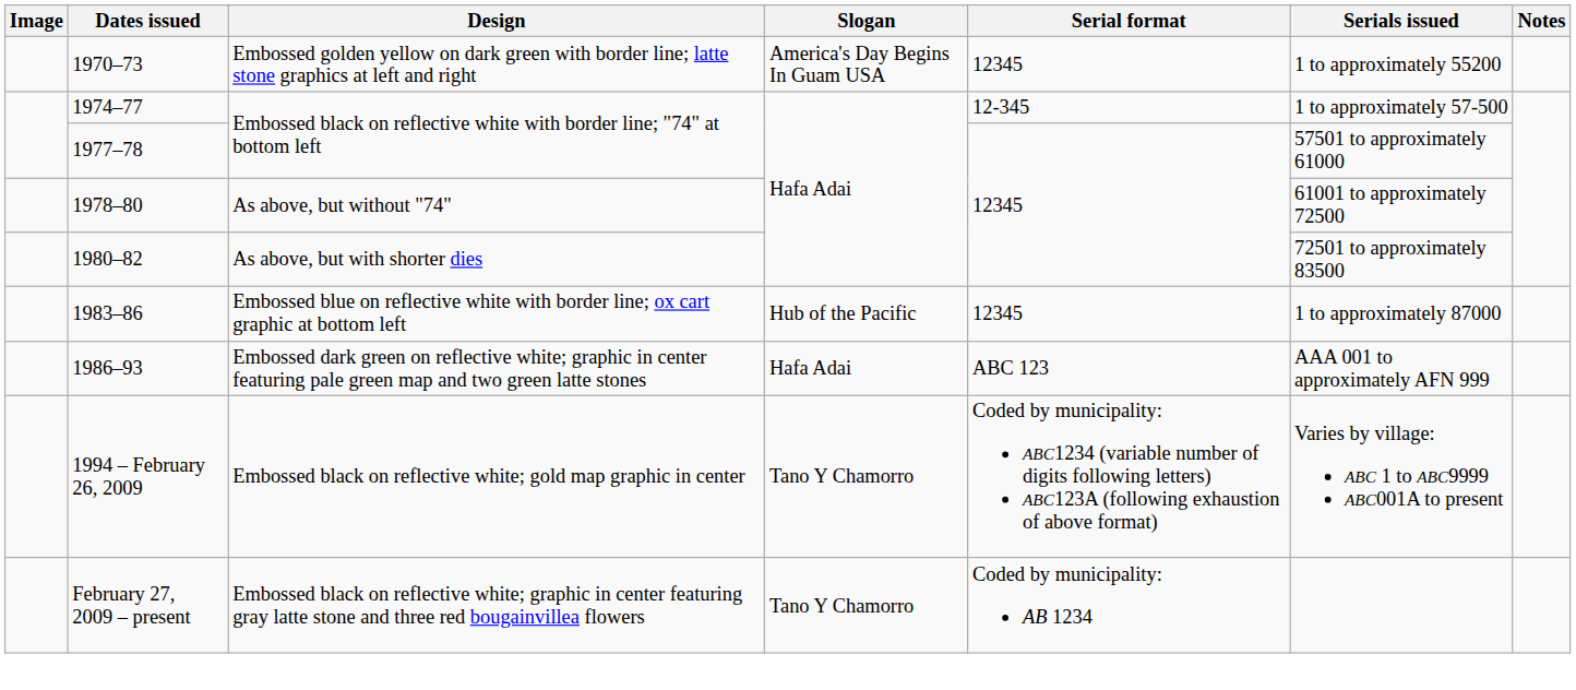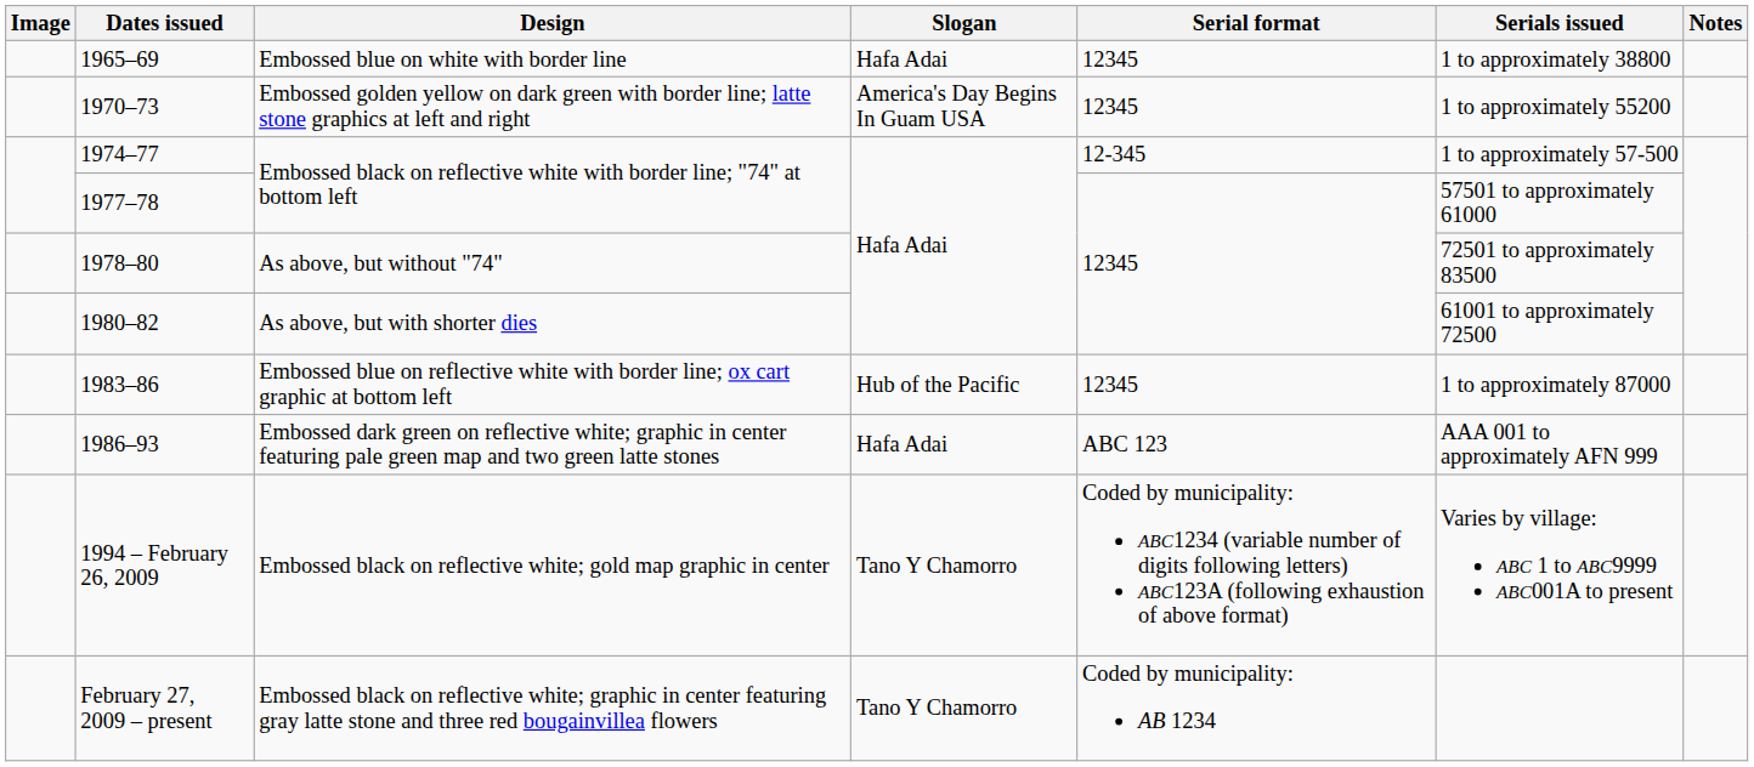+ row: 1965–69 | Embossed blue on white with border line | Hafa Adai | 12345 | 1 to approximately 38800
As above, but without "74" | Serials issued: 61001 to approximately 72500 -> 72501 to approximately 83500
As above, but with shorter dies | Serials issued: 72501 to approximately 83500 -> 61001 to approximately 72500
